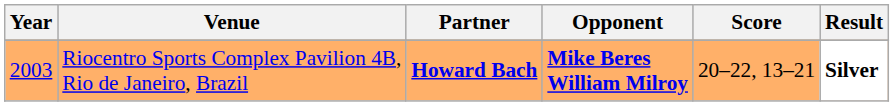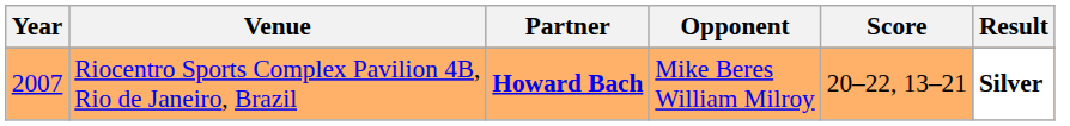Riocentro Sports Complex Pavilion 4B, Rio de Janeiro, Brazil | Year: 2003 -> 2007
Riocentro Sports Complex Pavilion 4B, Rio de Janeiro, Brazil | Opponent: bold -> normal
